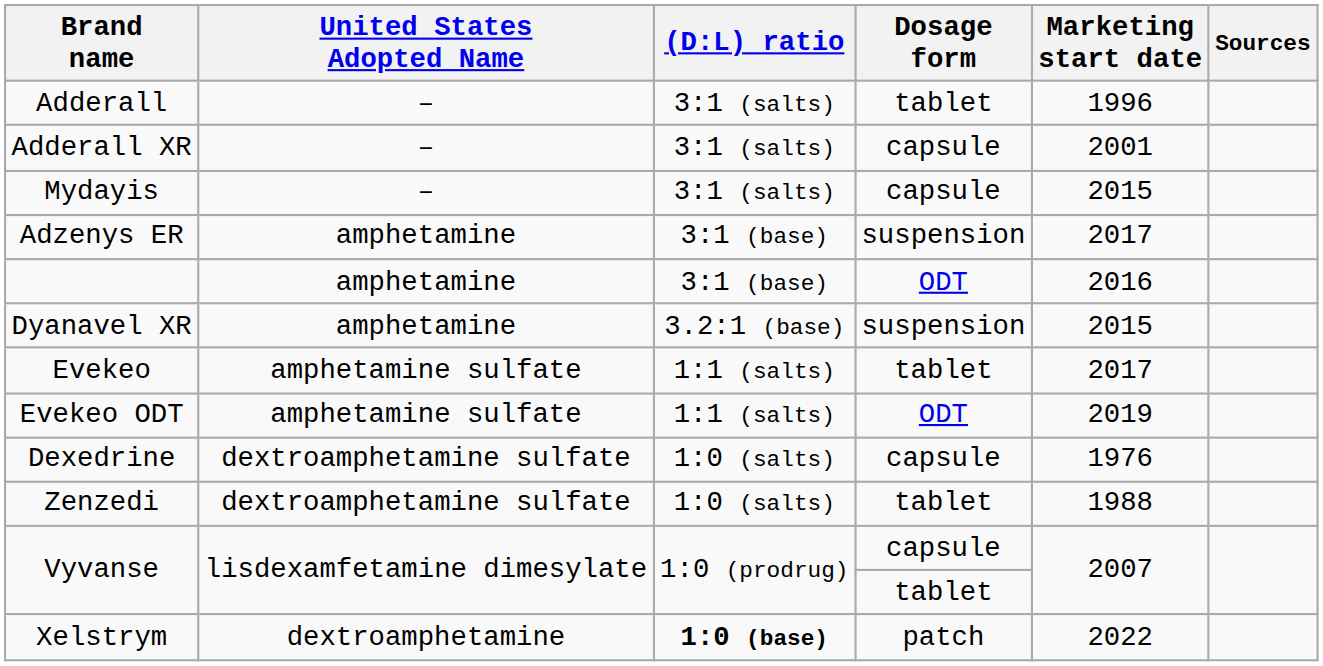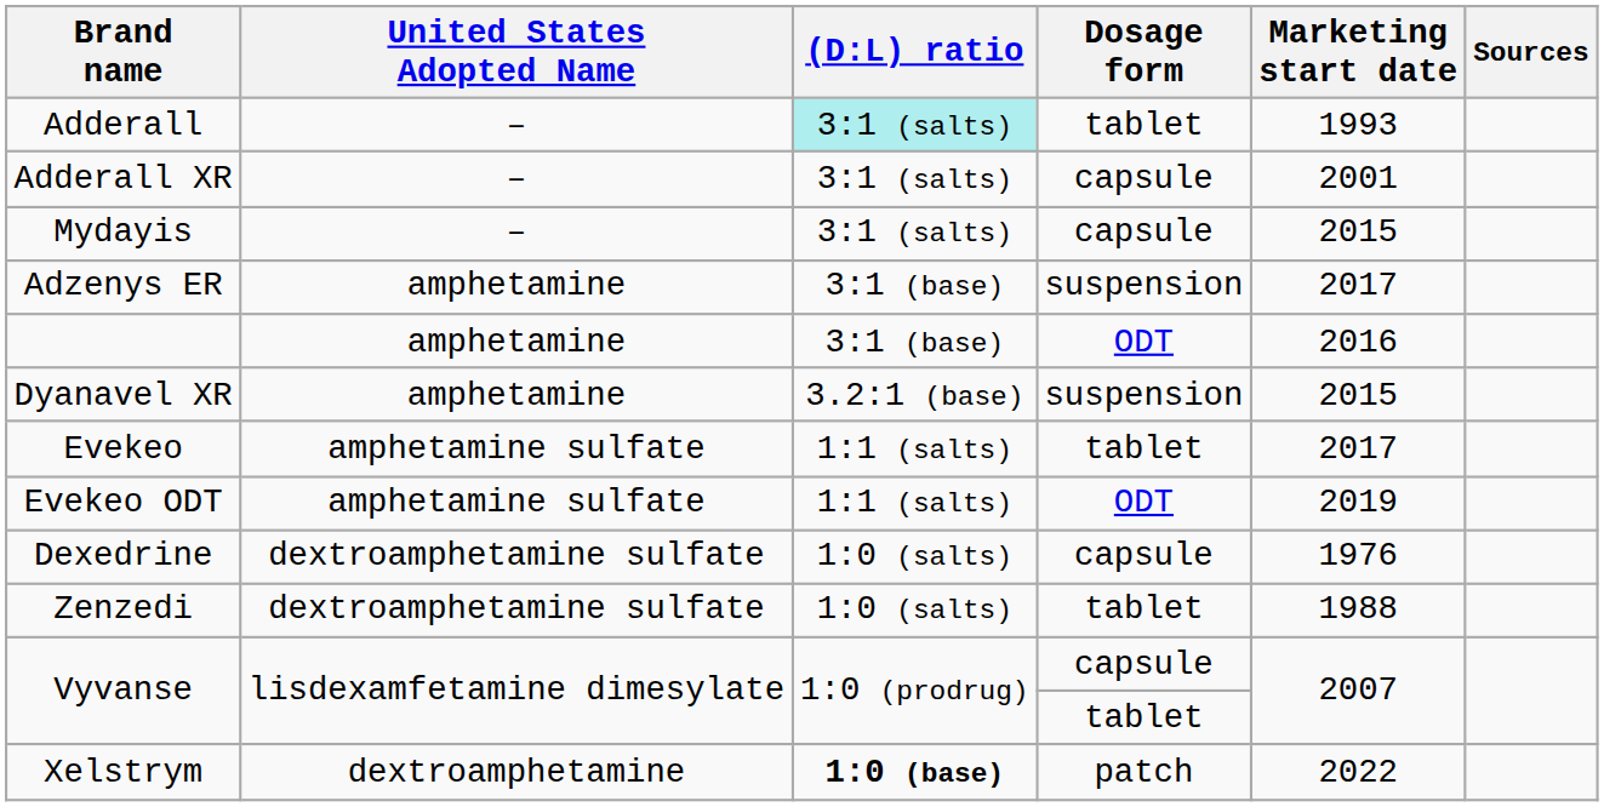Adderall | (D:L) ratio: no background -> paleturquoise background
Adderall | Marketing start date: 1996 -> 1993
